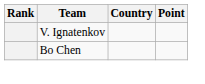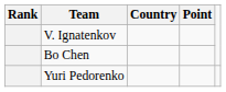+ row: Yuri Pedorenko
